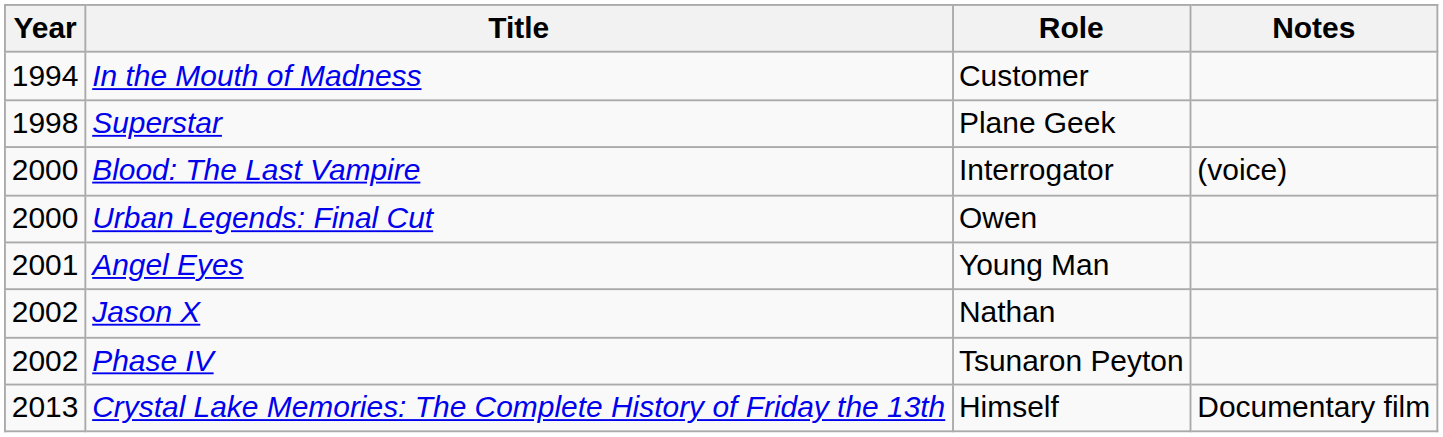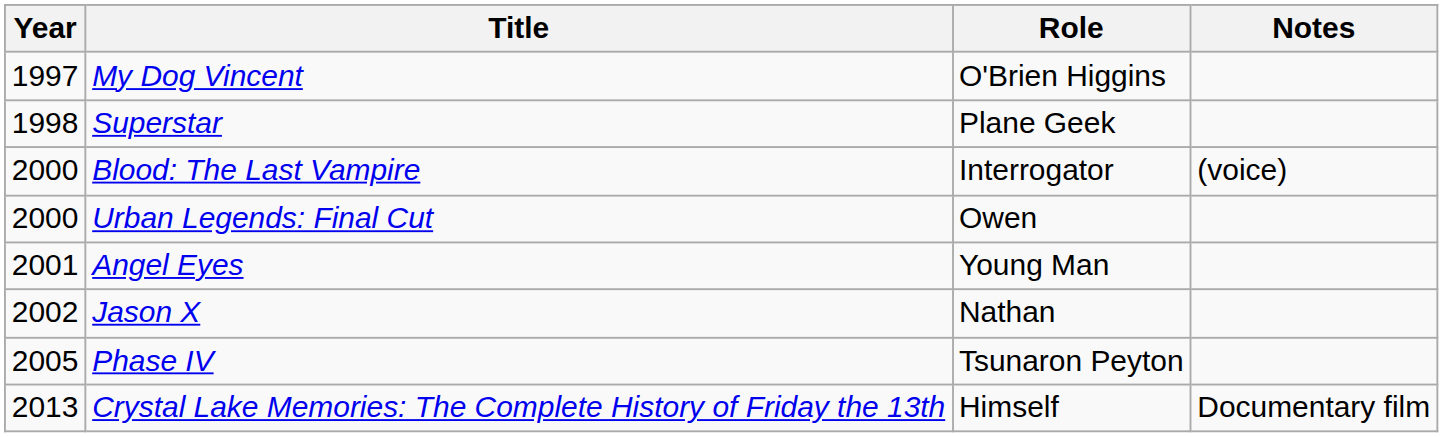- row: 1994 | In the Mouth of Madness | Customer
+ row: 1997 | My Dog Vincent | O'Brien Higgins
Phase IV | Year: 2002 -> 2005
